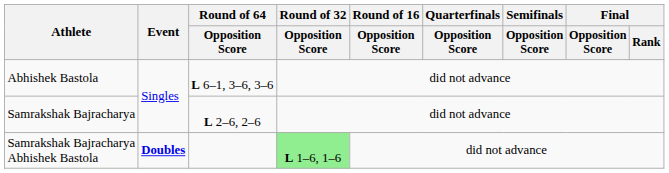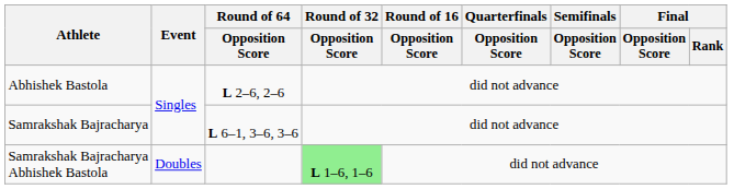Abhishek Bastola | Round of 64 / Opposition Score: L 6–1, 3–6, 3–6 -> L 2–6, 2–6
Samrakshak Bajracharya | Round of 64 / Opposition Score: L 2–6, 2–6 -> L 6–1, 3–6, 3–6
Samrakshak Bajracharya Abhishek Bastola | Event: bold -> normal
